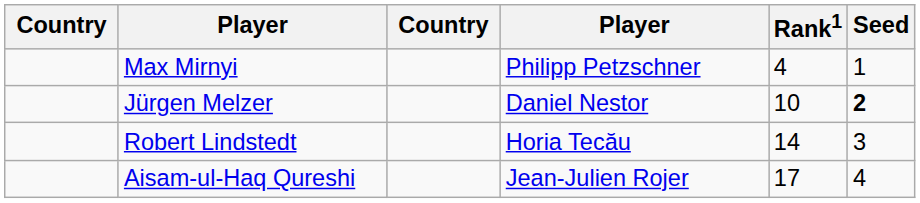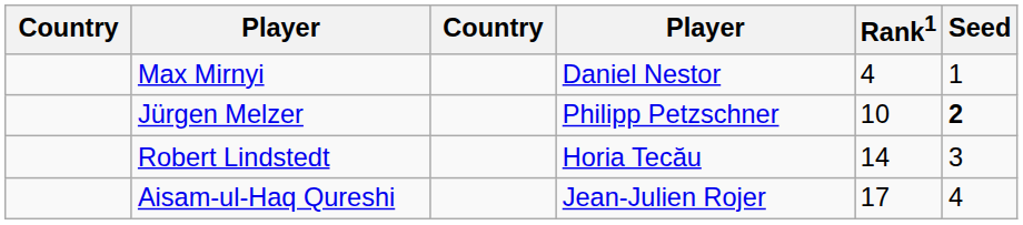Max Mirnyi | column 4: Philipp Petzschner -> Daniel Nestor
Jürgen Melzer | column 4: Daniel Nestor -> Philipp Petzschner
